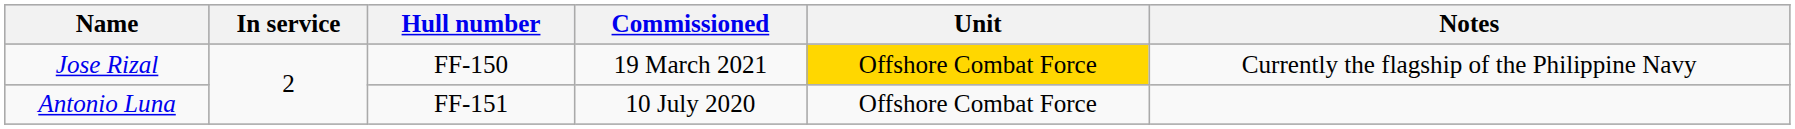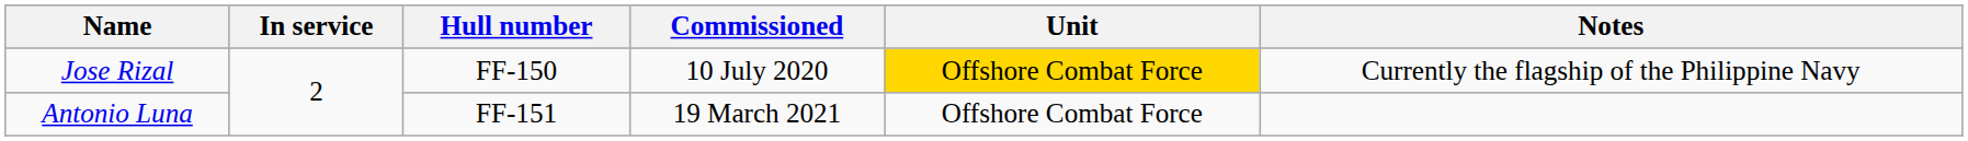Jose Rizal | Commissioned: 19 March 2021 -> 10 July 2020
Antonio Luna | Commissioned: 10 July 2020 -> 19 March 2021
